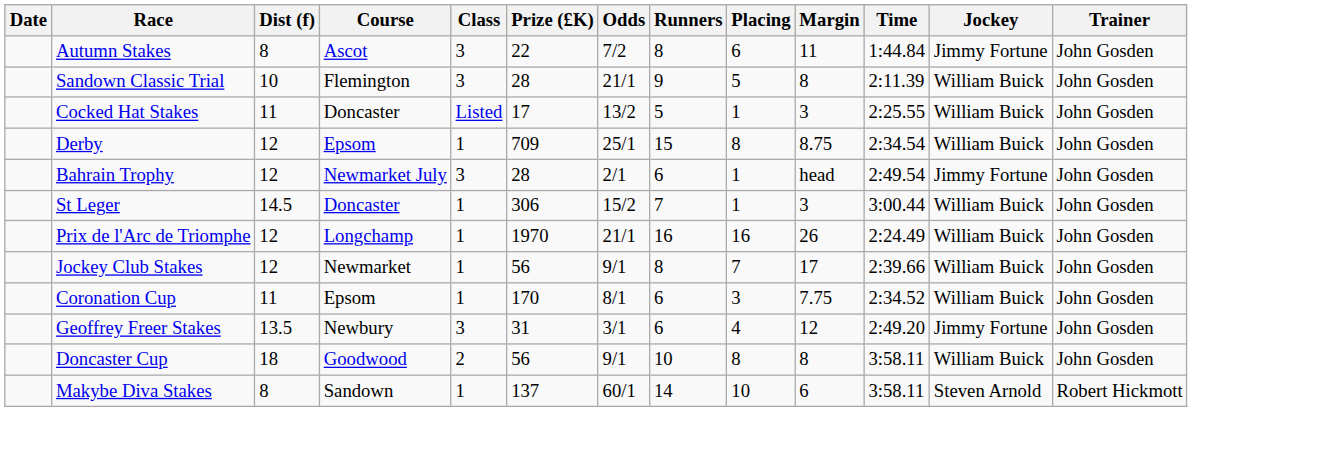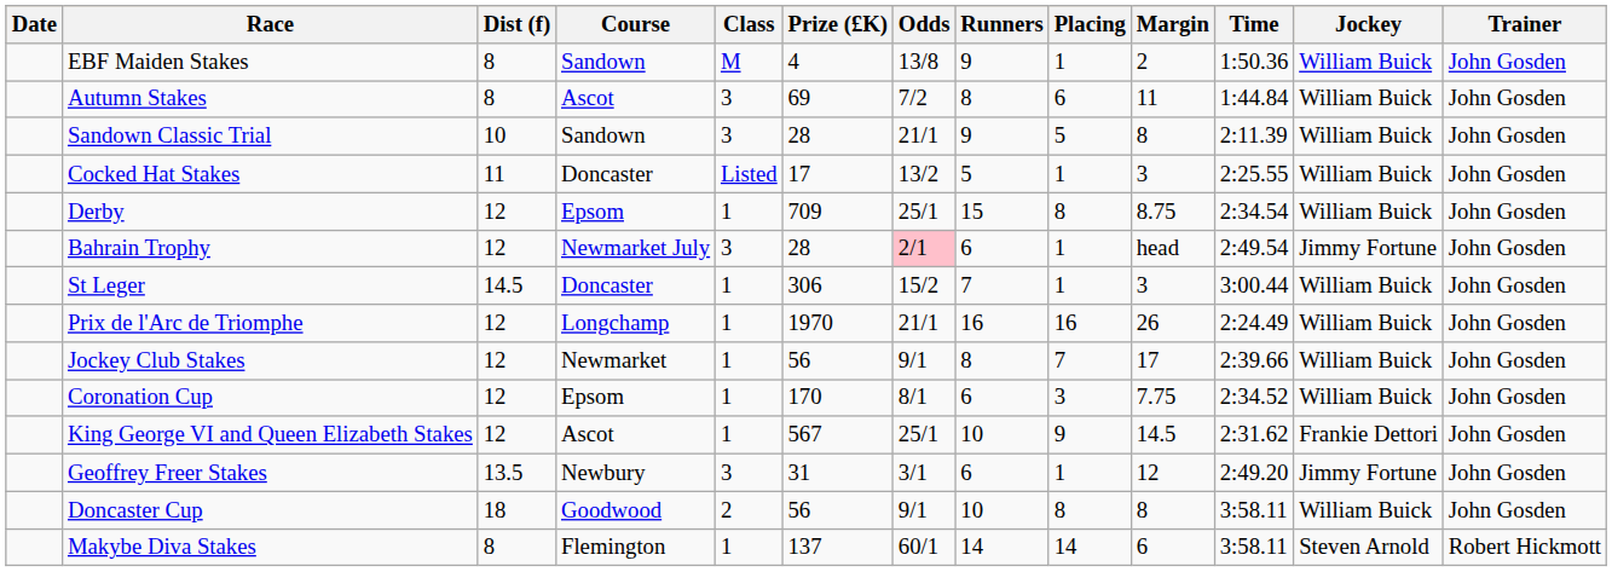+ row: EBF Maiden Stakes | 8 | Sandown | M | 4 | 13/8 | 9 | 1 | 2 | 1:50.36 | William Buick | John Gosden
Autumn Stakes | Prize (£K): 22 -> 69
Autumn Stakes | Jockey: Jimmy Fortune -> William Buick
Sandown Classic Trial | Course: Flemington -> Sandown
Bahrain Trophy | Odds: no background -> pink background
Coronation Cup | Dist (f): 11 -> 12
+ row: King George VI and Queen Elizabeth Stakes | 12 | Ascot | 1 | 567 | 25/1 | 10 | 9 | 14.5 | 2:31.62 | Frankie Dettori | John Gosden
Geoffrey Freer Stakes | Placing: 4 -> 1
Makybe Diva Stakes | Course: Sandown -> Flemington
Makybe Diva Stakes | Placing: 10 -> 14
